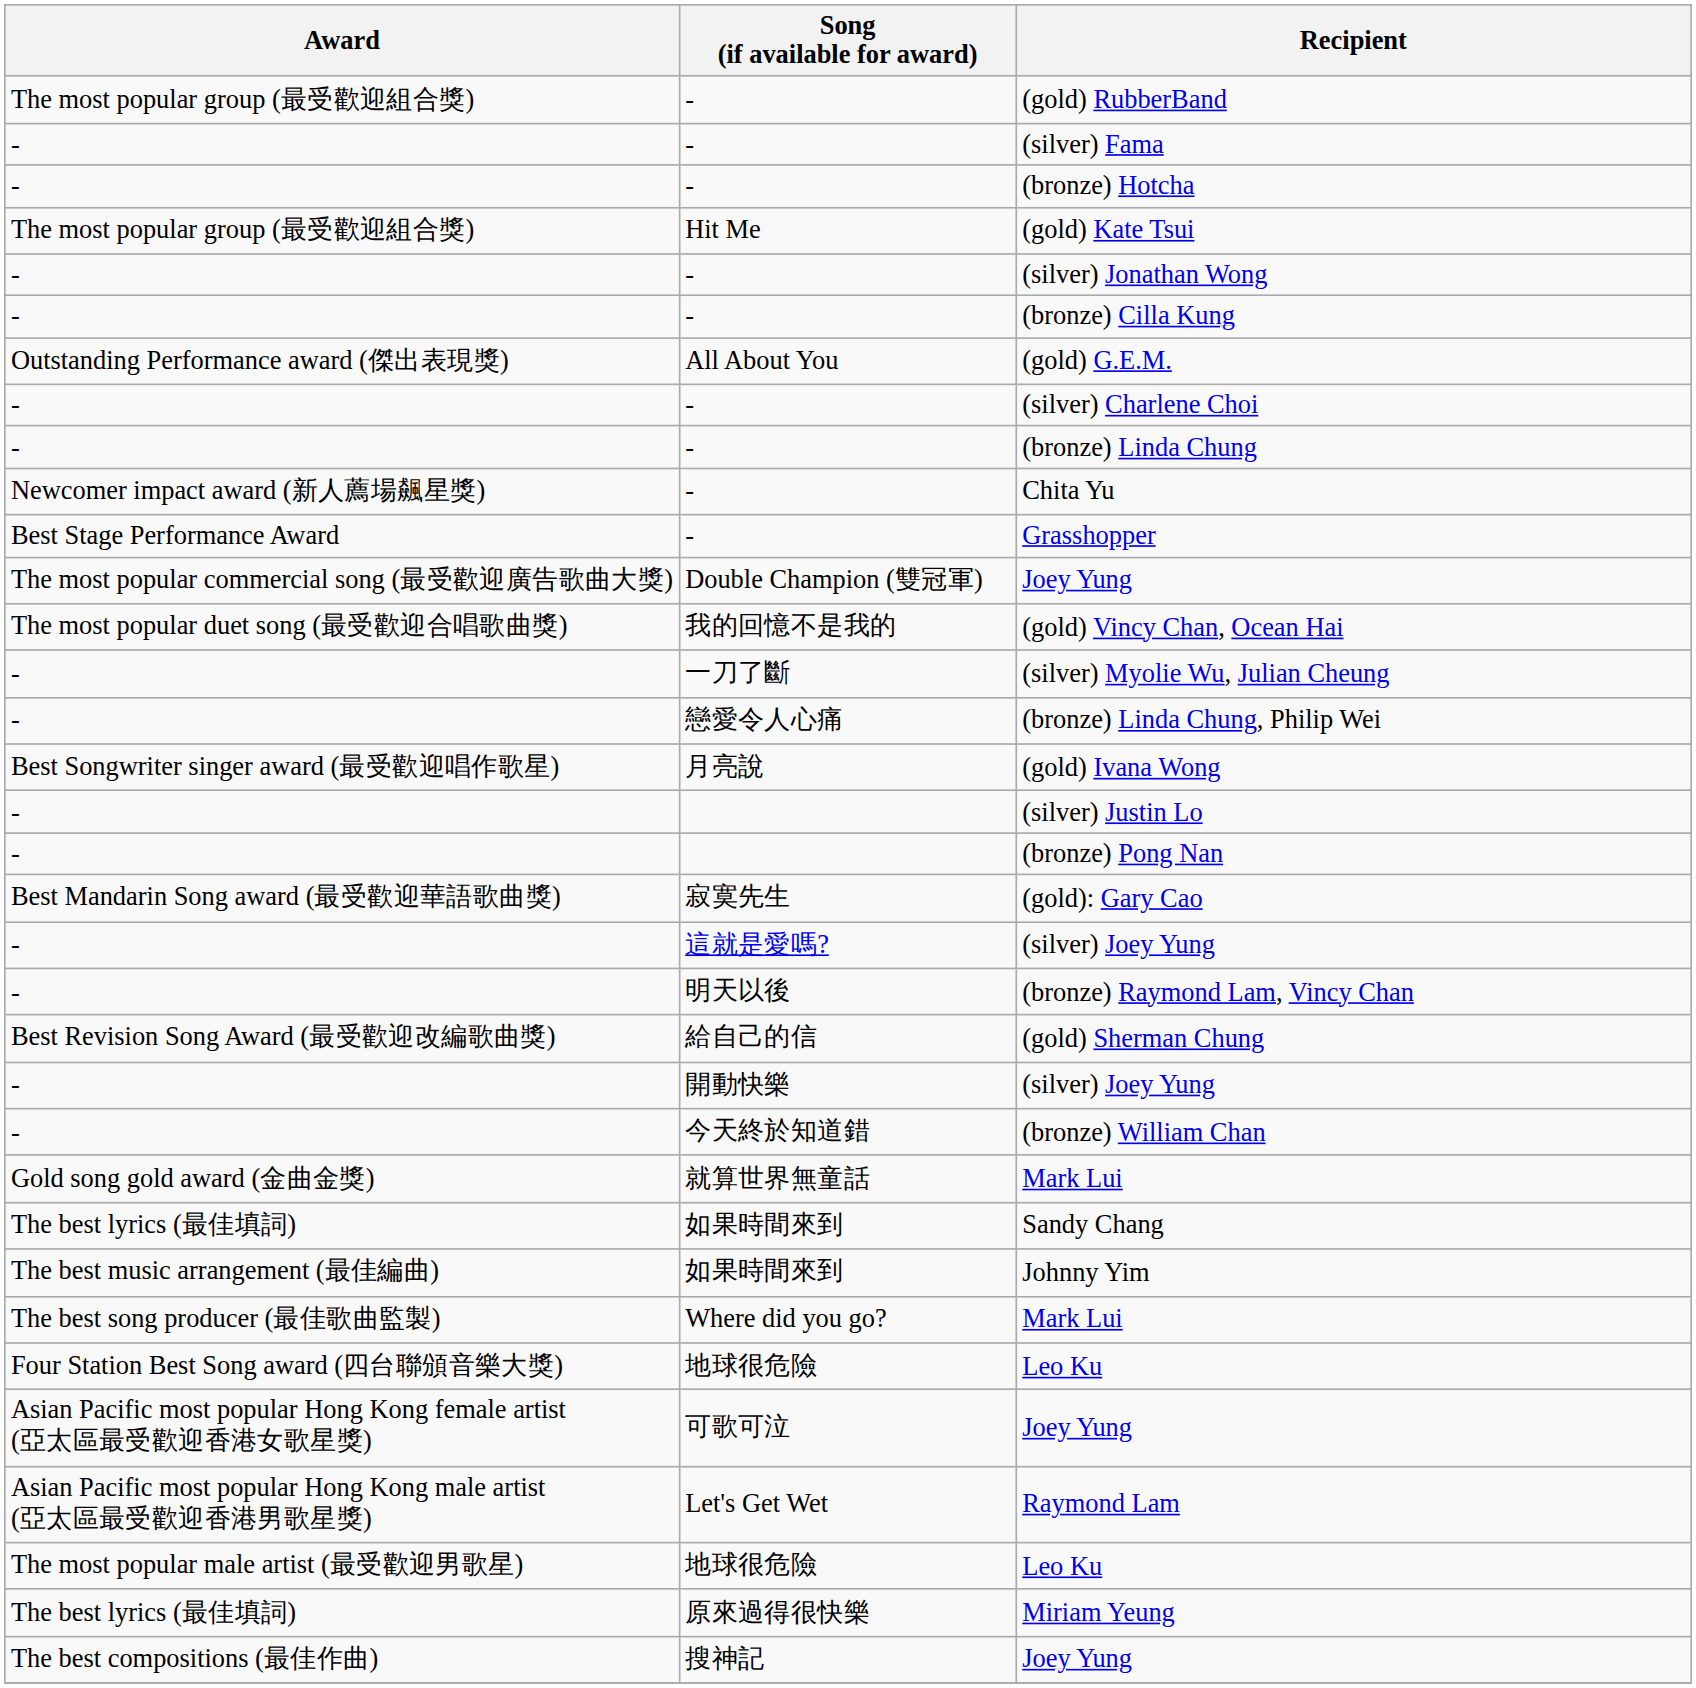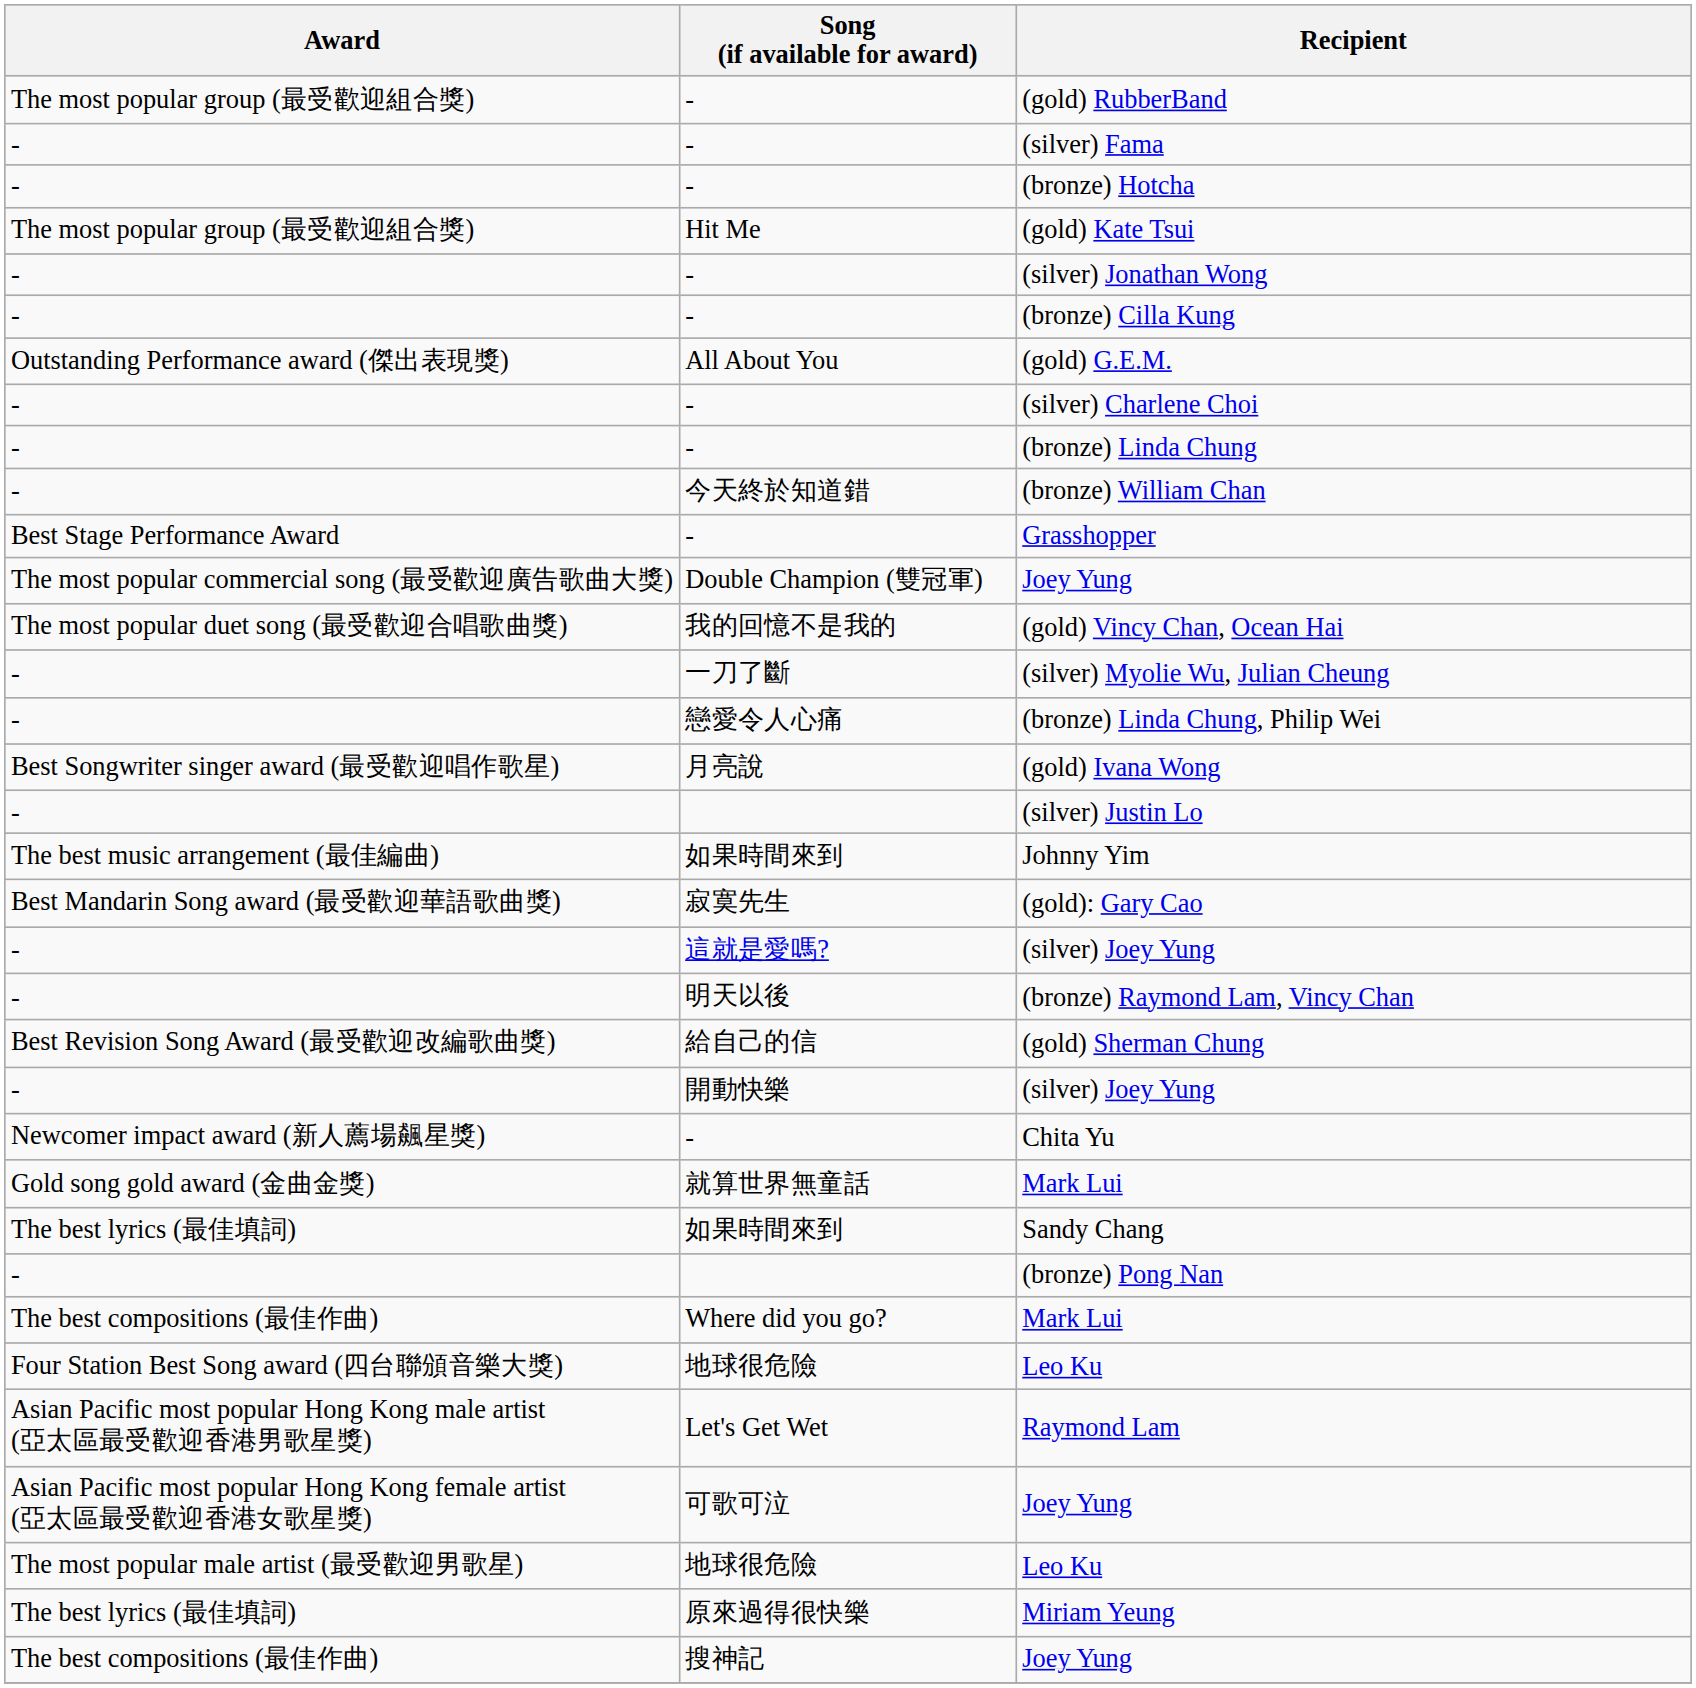rows swapped: Chita Yu <-> (bronze) William Chan
rows swapped: (bronze) Pong Nan <-> Johnny Yim
Where did you go? / Mark Lui | Award: The best song producer (最佳歌曲監製) -> The best compositions (最佳作曲)
rows swapped: Raymond Lam <-> 可歌可泣 / Joey Yung
